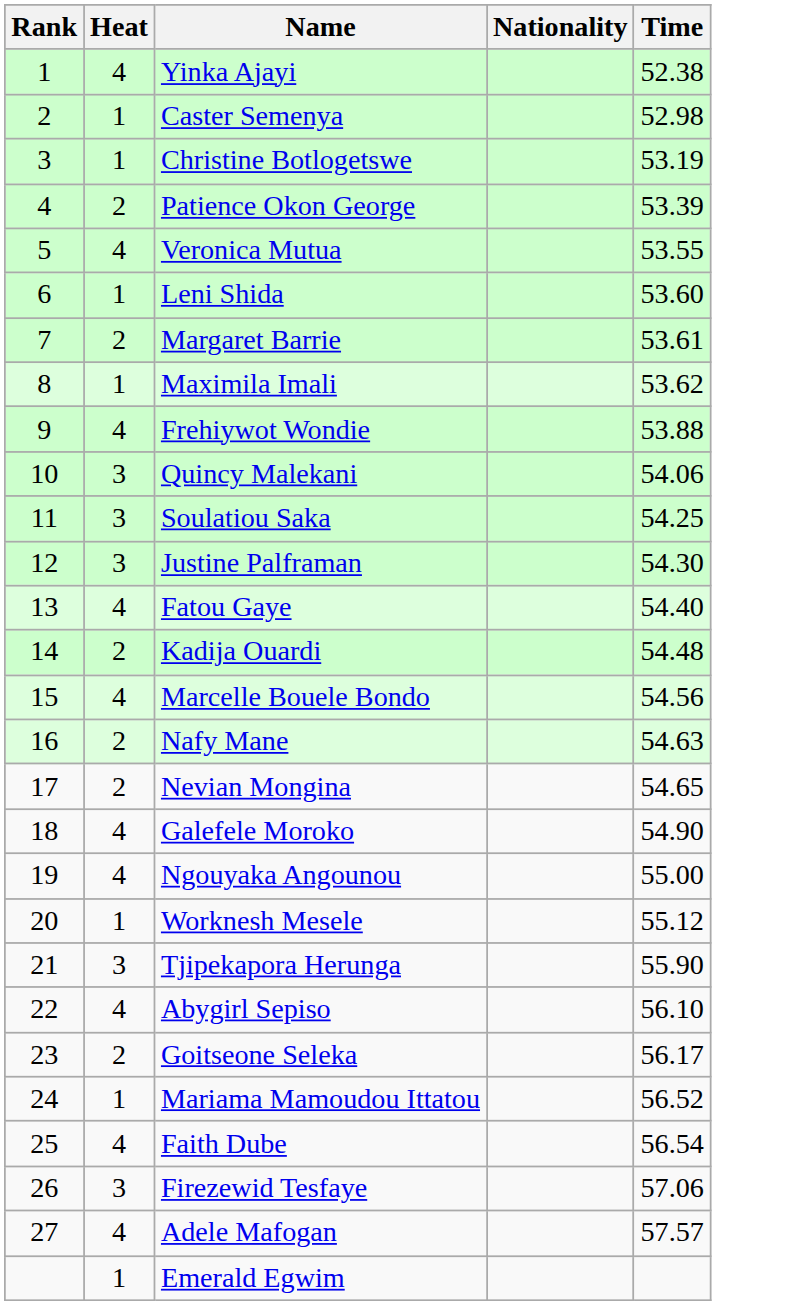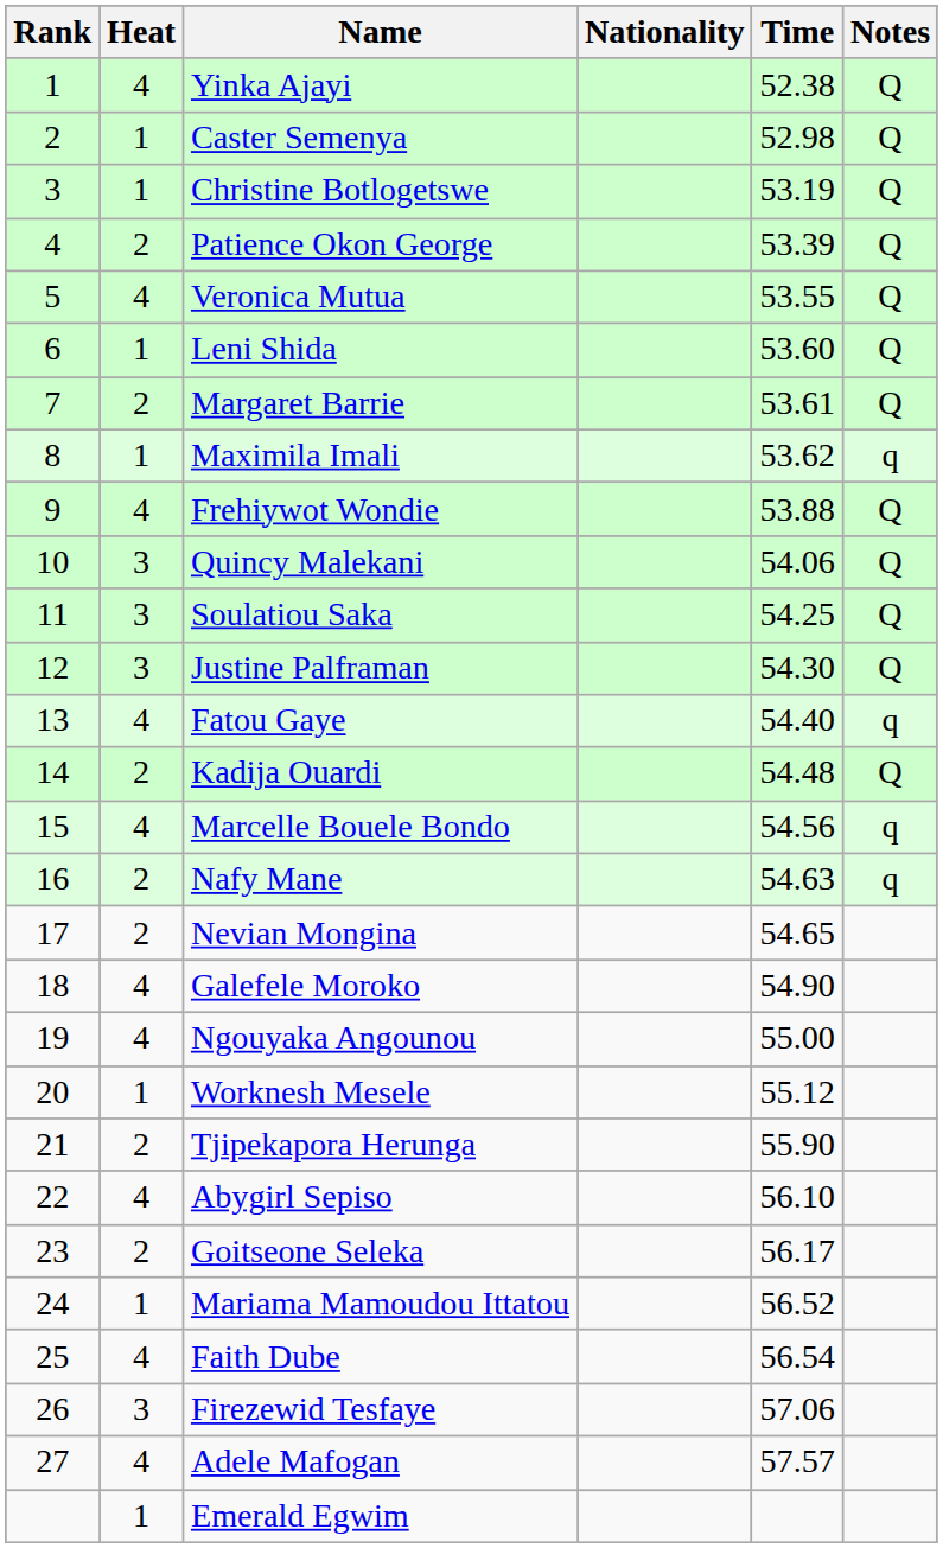+ column: Notes | Q | Q | Q | Q | Q | Q | Q | q | Q | Q | Q | Q | q | Q | q | q
Tjipekapora Herunga | Heat: 3 -> 2
